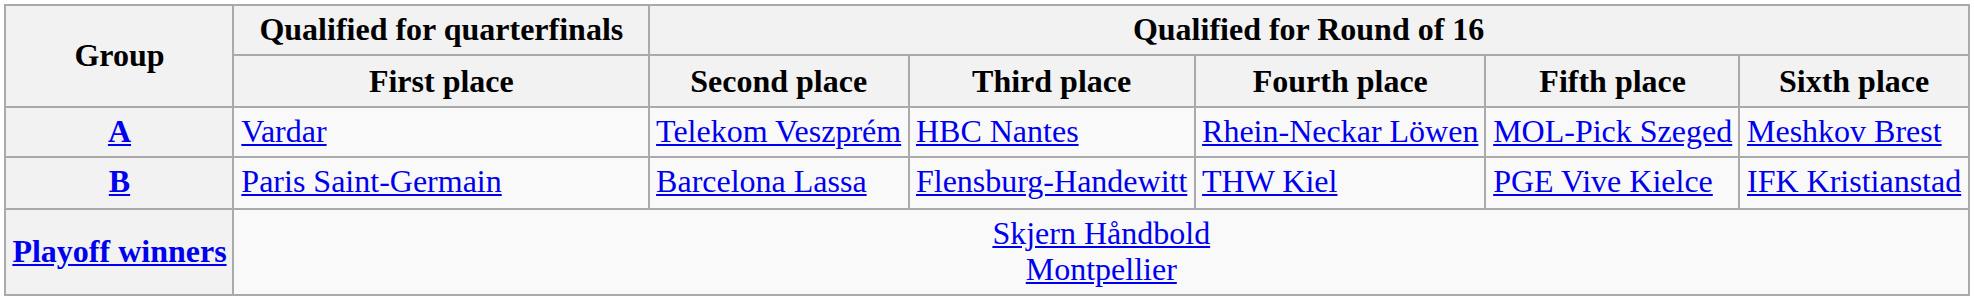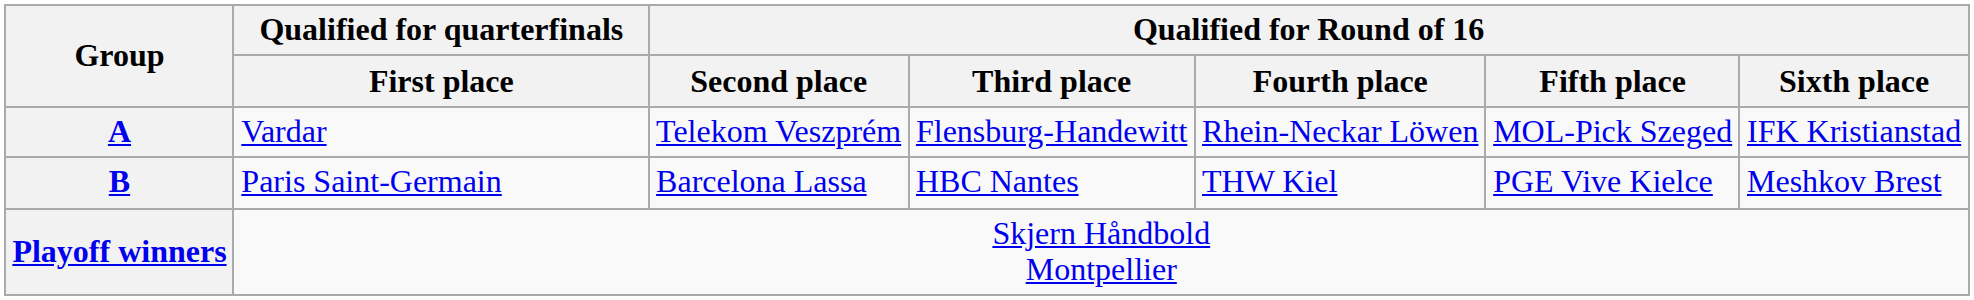A | Qualified for Round of 16 / Third place: HBC Nantes -> Flensburg-Handewitt
A | Qualified for Round of 16 / Sixth place: Meshkov Brest -> IFK Kristianstad
B | Qualified for Round of 16 / Third place: Flensburg-Handewitt -> HBC Nantes
B | Qualified for Round of 16 / Sixth place: IFK Kristianstad -> Meshkov Brest
